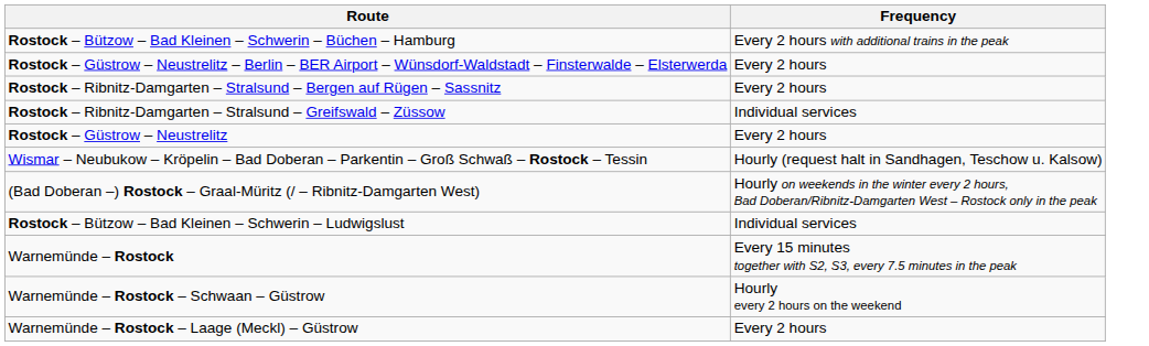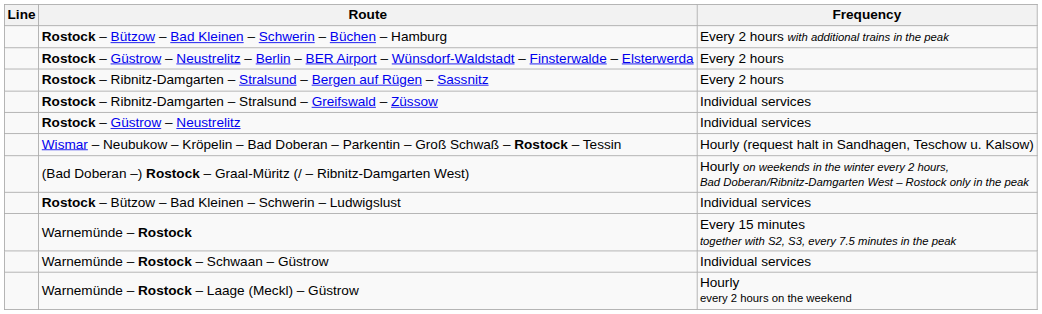+ column: Line
Rostock – Güstrow – Neustrelitz | Frequency: Every 2 hours -> Individual services
Warnemünde – Rostock – Schwaan – Güstrow | Frequency: Hourly every 2 hours on the weekend -> Individual services
Warnemünde – Rostock – Laage (Meckl) – Güstrow | Frequency: Every 2 hours -> Hourly every 2 hours on the weekend
